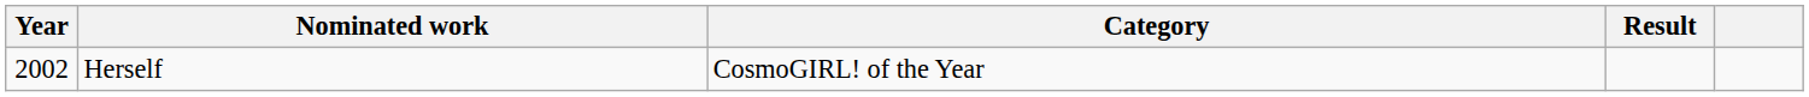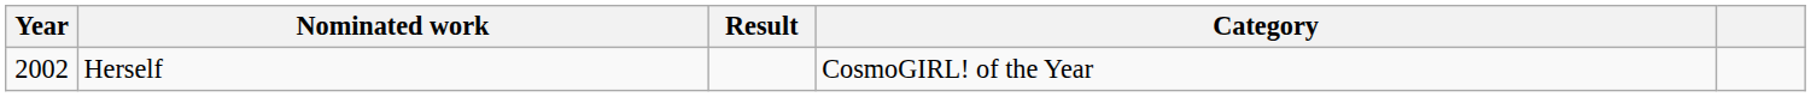columns swapped: Category <-> Result
